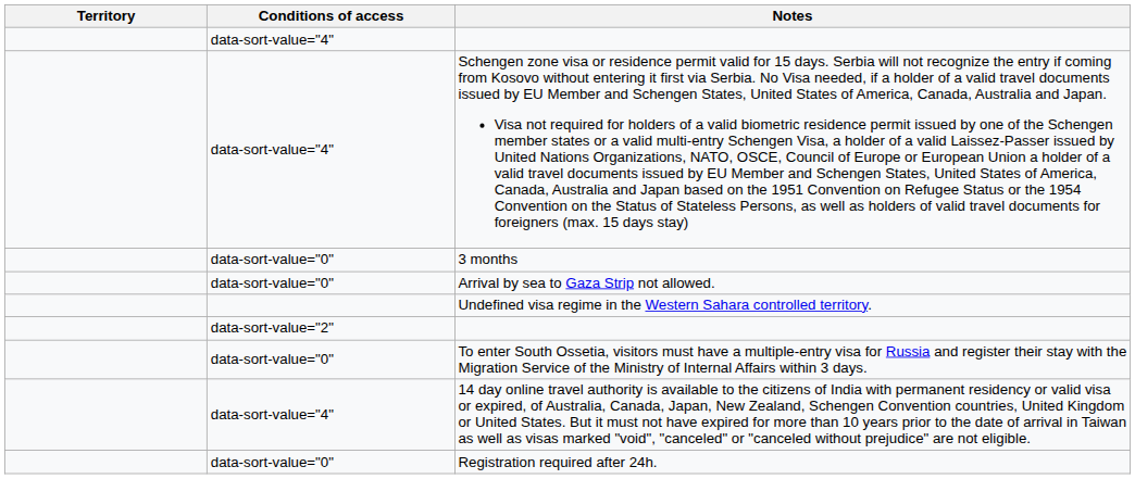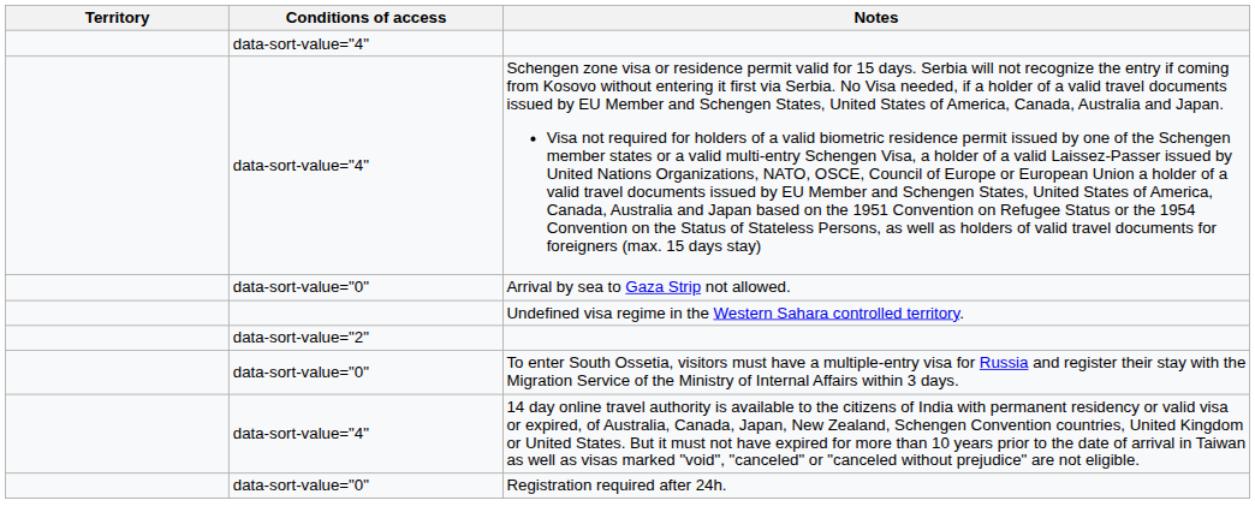- row: data-sort-value="0" | 3 months
